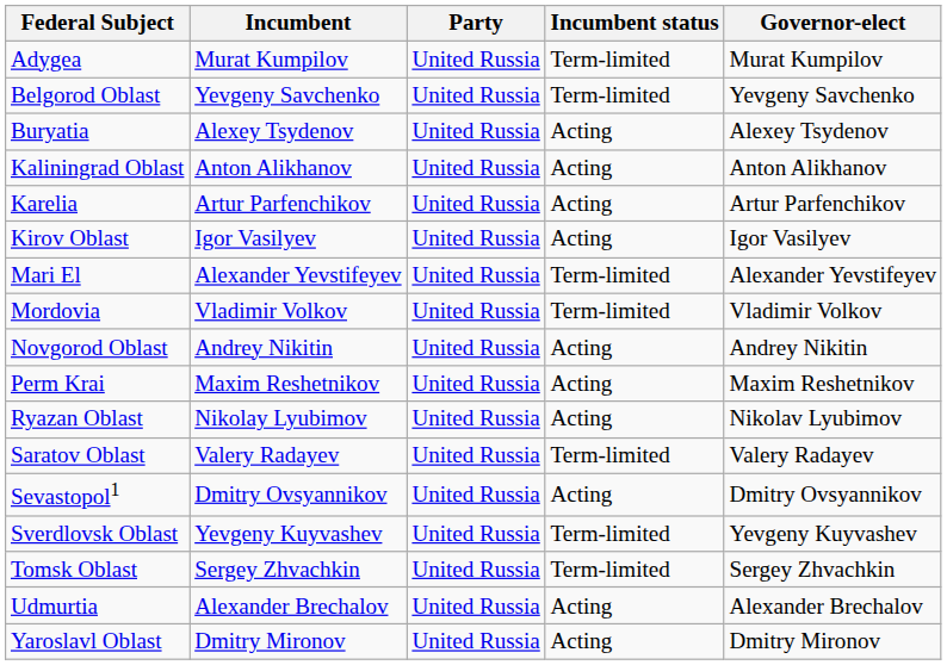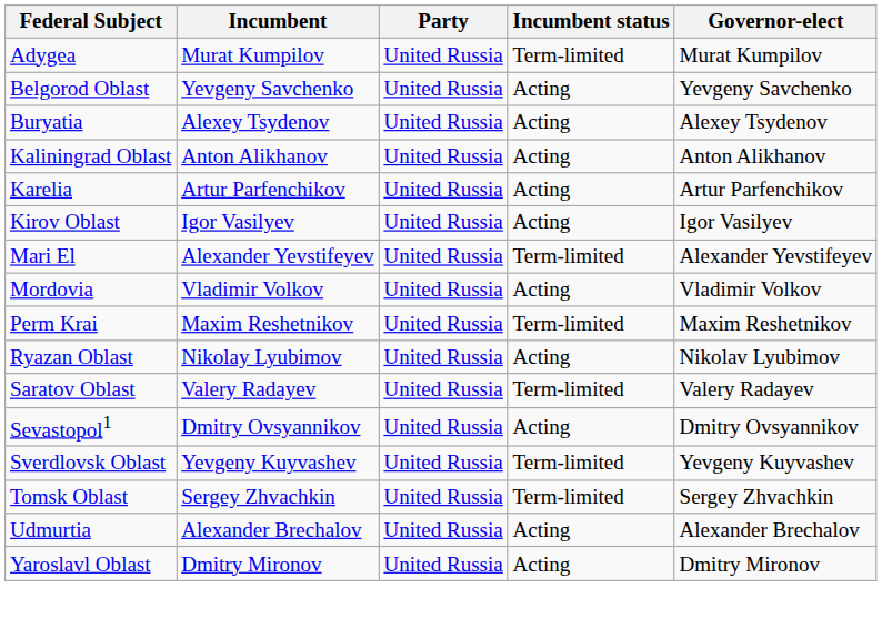Belgorod Oblast | Incumbent status: Term-limited -> Acting
Mordovia | Incumbent status: Term-limited -> Acting
- row: Novgorod Oblast | Andrey Nikitin | United Russia | Acting | Andrey Nikitin
Perm Krai | Incumbent status: Acting -> Term-limited
